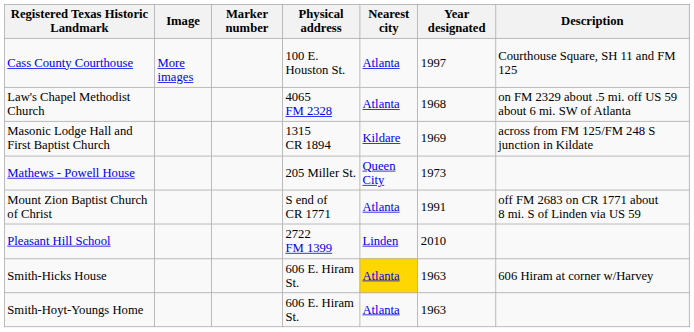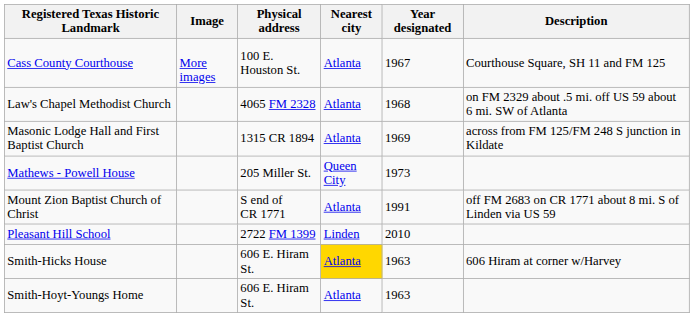- column: Marker number
Cass County Courthouse | Year designated: 1997 -> 1967
Masonic Lodge Hall and First Baptist Church | Nearest city: Kildare -> Atlanta
